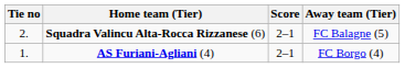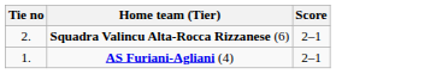- column: Away team (Tier) | FC Balagne (5) | FC Borgo (4)
